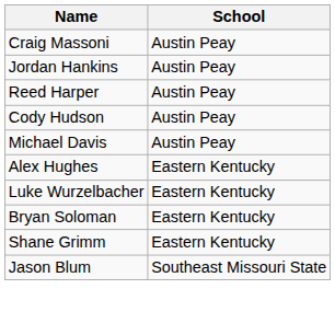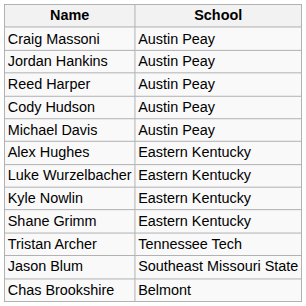+ row: Kyle Nowlin | Eastern Kentucky
- row: Bryan Soloman | Eastern Kentucky
+ row: Tristan Archer | Tennessee Tech
+ row: Chas Brookshire | Belmont
